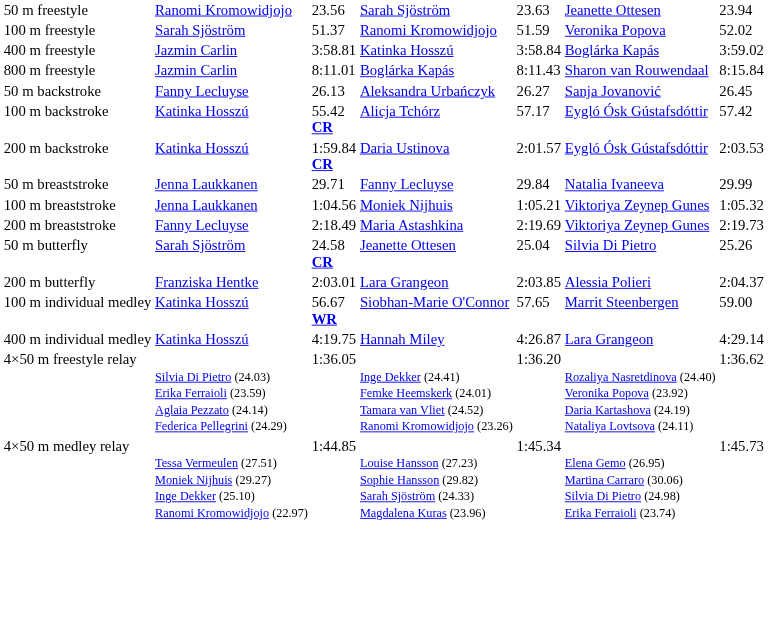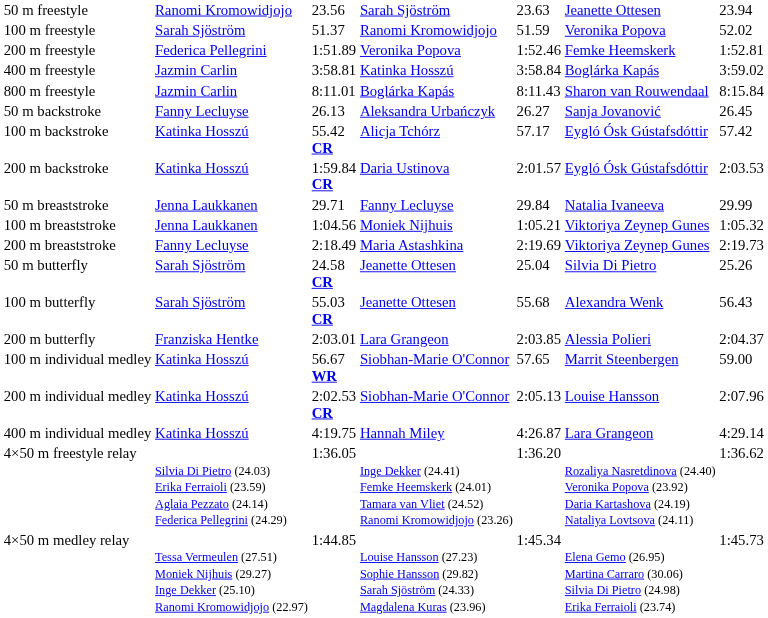+ row: 200 m freestyle | Federica Pellegrini | 1:51.89 | Veronika Popova | 1:52.46 | Femke Heemskerk | 1:52.81
+ row: 100 m butterfly | Sarah Sjöström | 55.03 CR | Jeanette Ottesen | 55.68 | Alexandra Wenk | 56.43
+ row: 200 m individual medley | Katinka Hosszú | 2:02.53 CR | Siobhan-Marie O'Connor | 2:05.13 | Louise Hansson | 2:07.96
